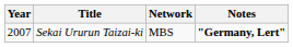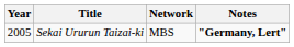Sekai Ururun Taizai-ki | Year: 2007 -> 2005
